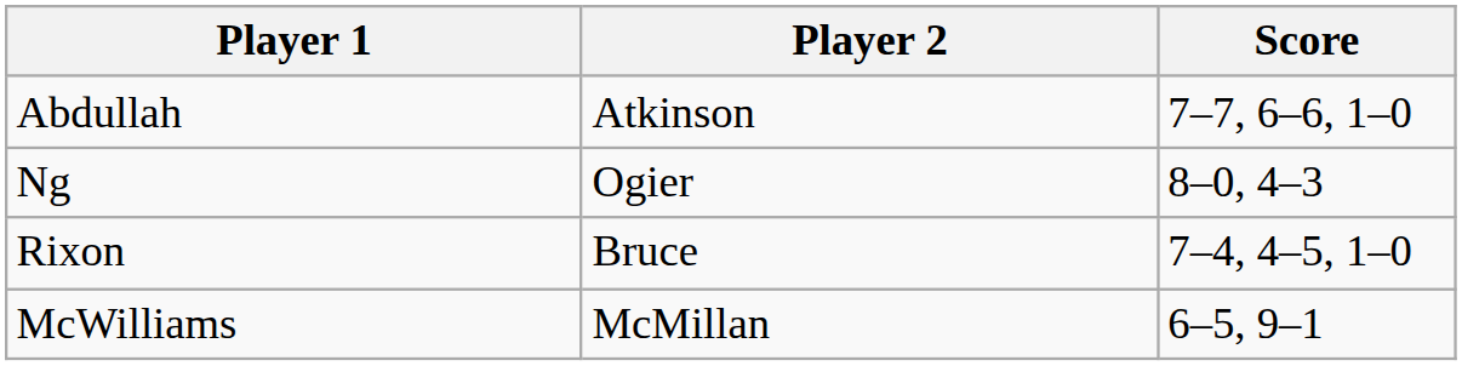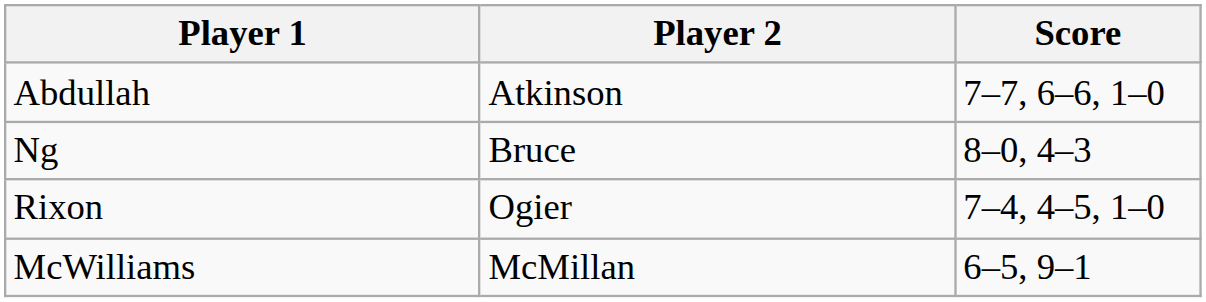Ng | Player 2: Ogier -> Bruce
Rixon | Player 2: Bruce -> Ogier
